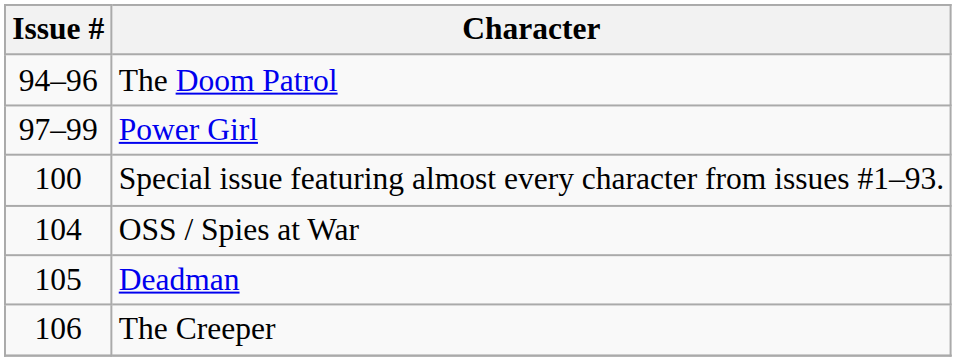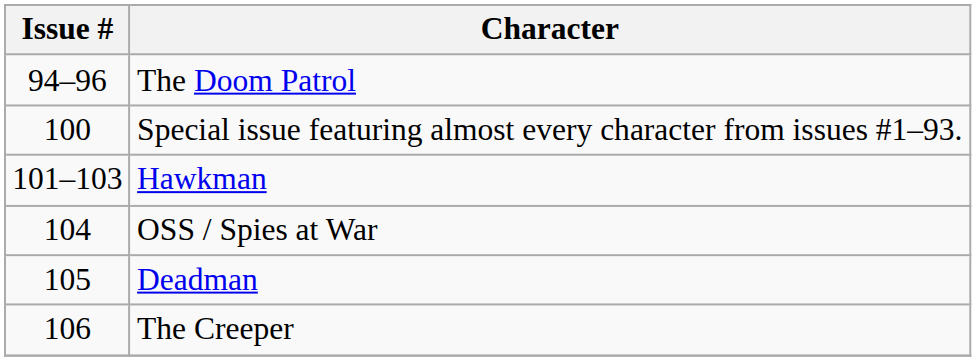- row: 97–99 | Power Girl
+ row: 101–103 | Hawkman
